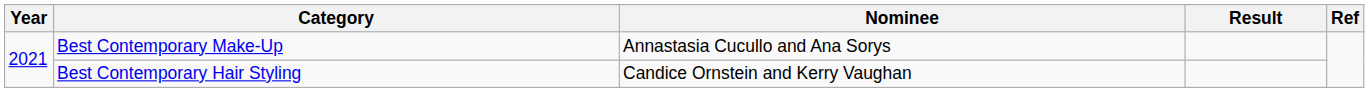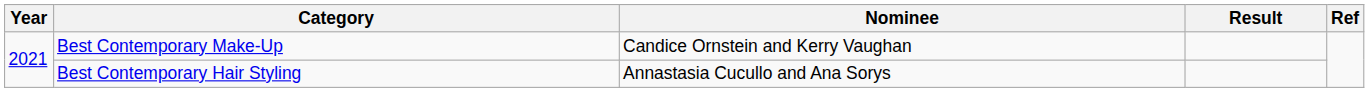Best Contemporary Make-Up | Nominee: Annastasia Cucullo and Ana Sorys -> Candice Ornstein and Kerry Vaughan
Best Contemporary Hair Styling | Nominee: Candice Ornstein and Kerry Vaughan -> Annastasia Cucullo and Ana Sorys
